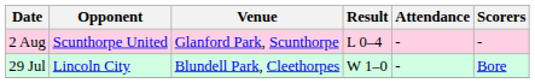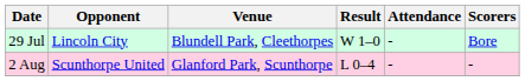rows swapped: 29 Jul <-> 2 Aug
